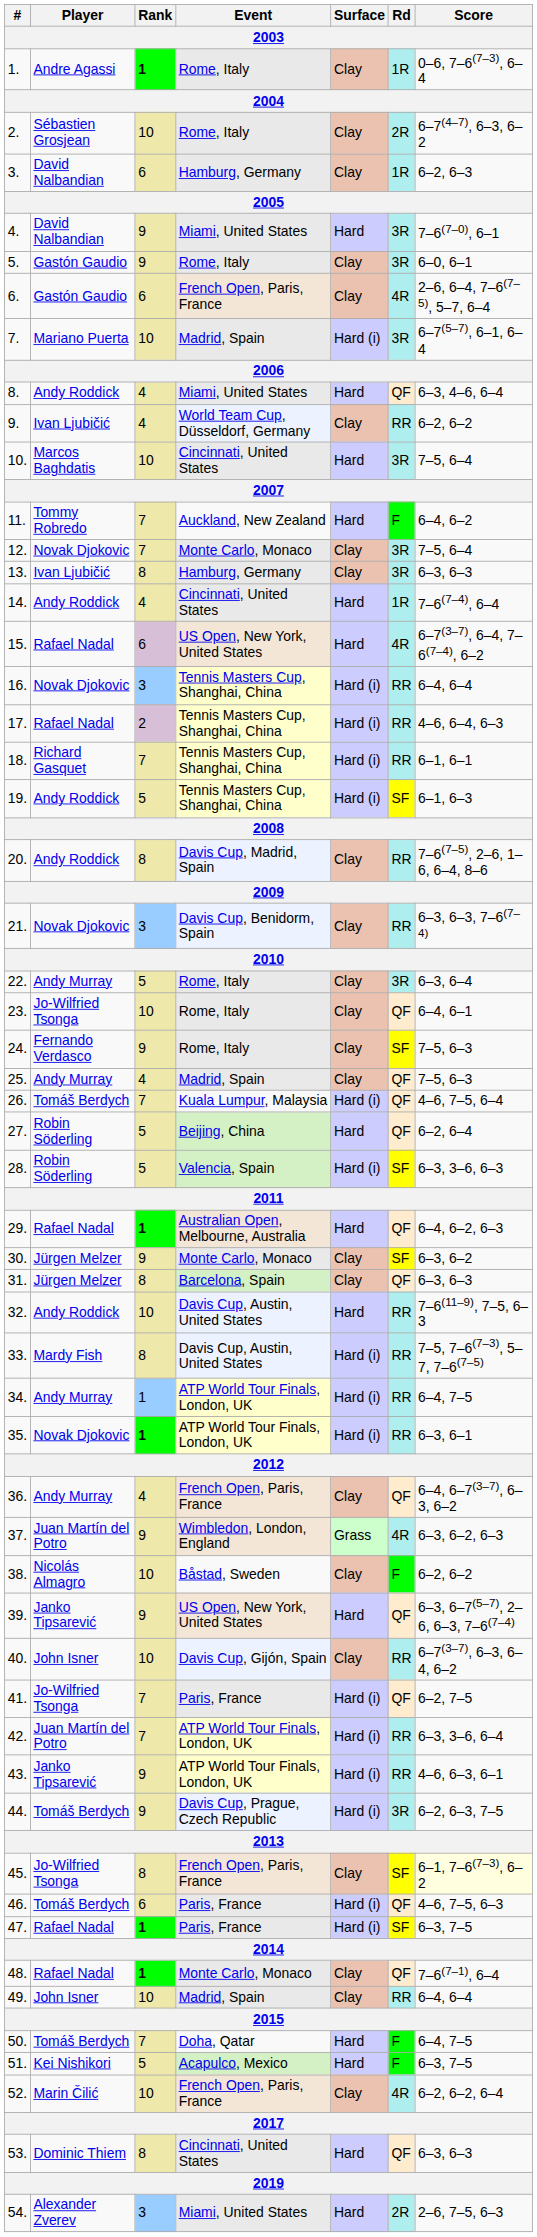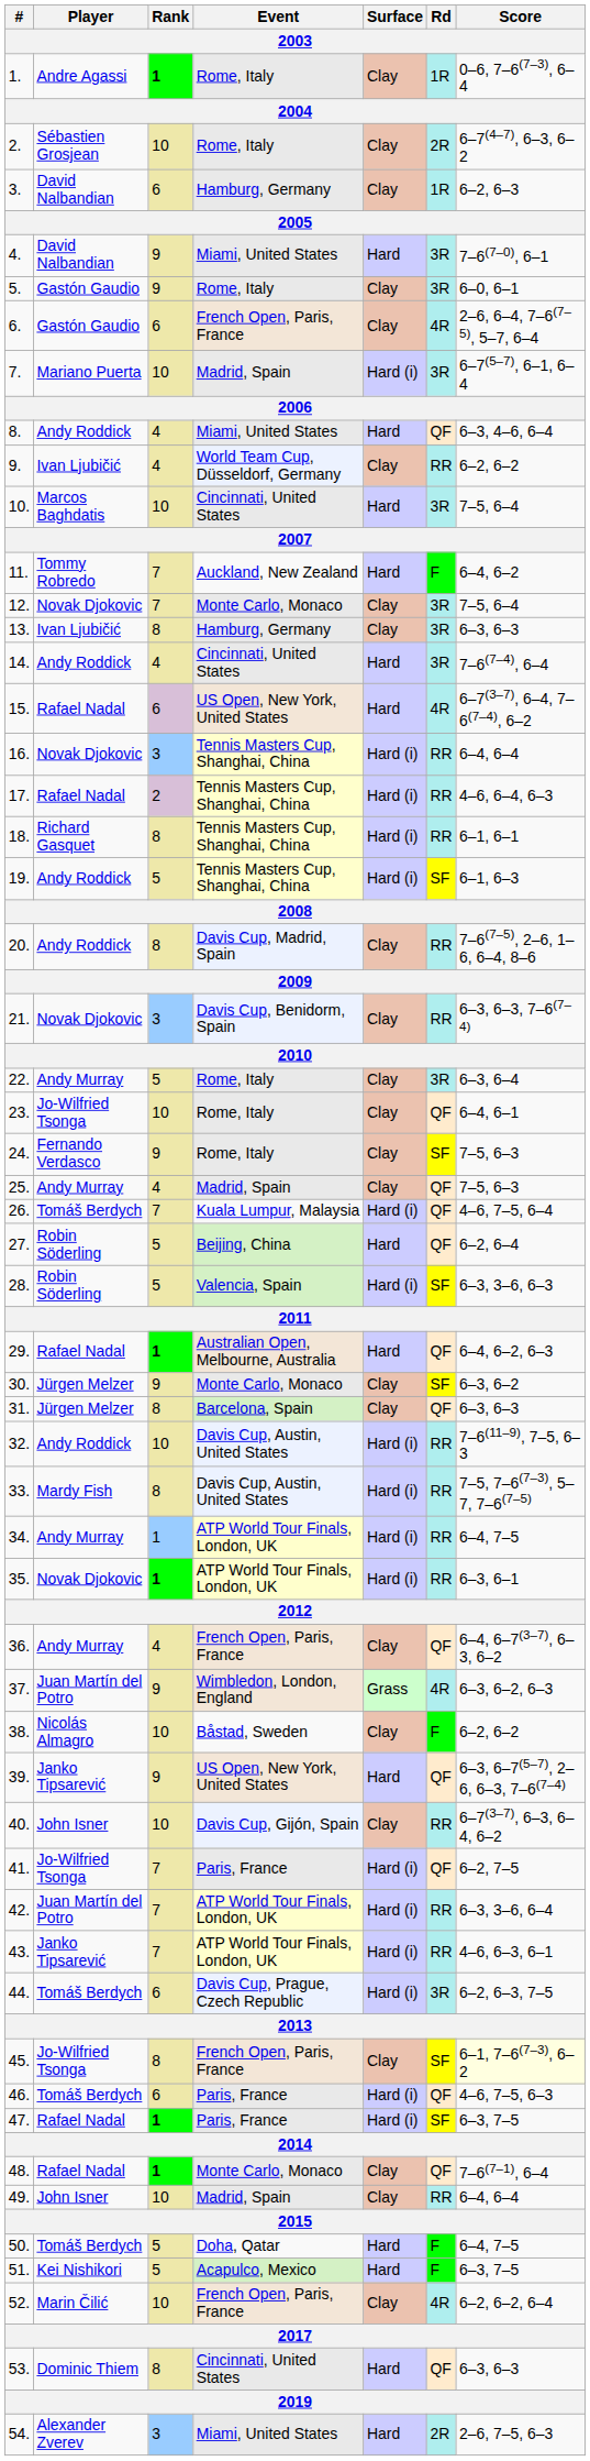14. | Rd: 1R -> 3R
18. | Rank: 7 -> 8
32. | Surface: Hard -> Hard (i)
43. | Rank: 9 -> 7
44. | Rank: 9 -> 6
50. | Rank: 7 -> 5
